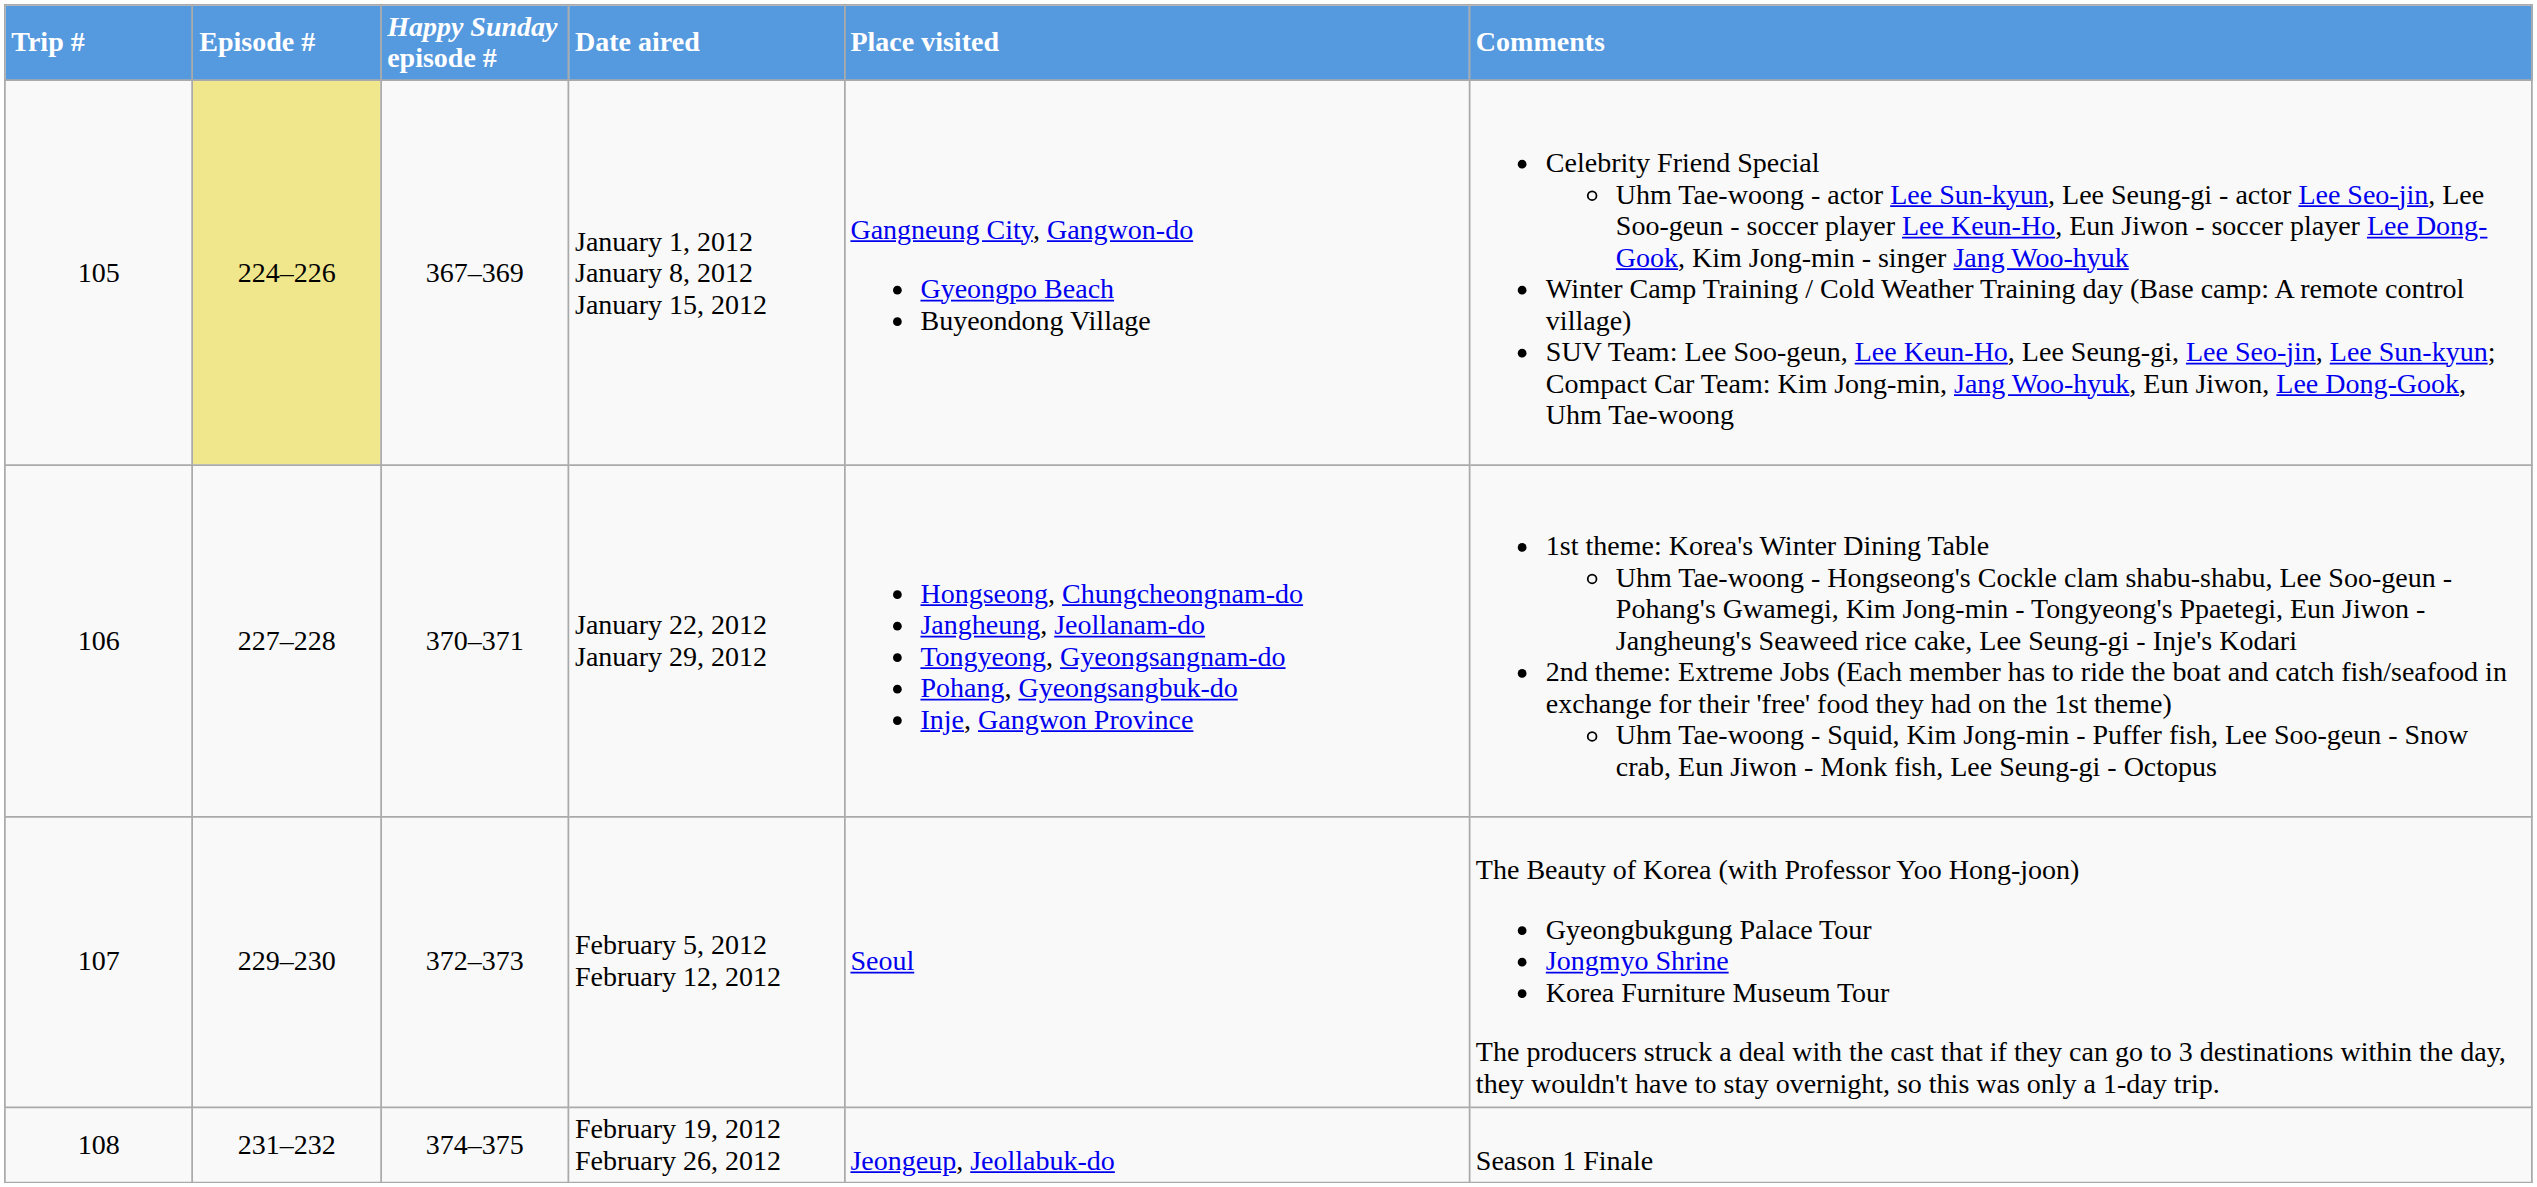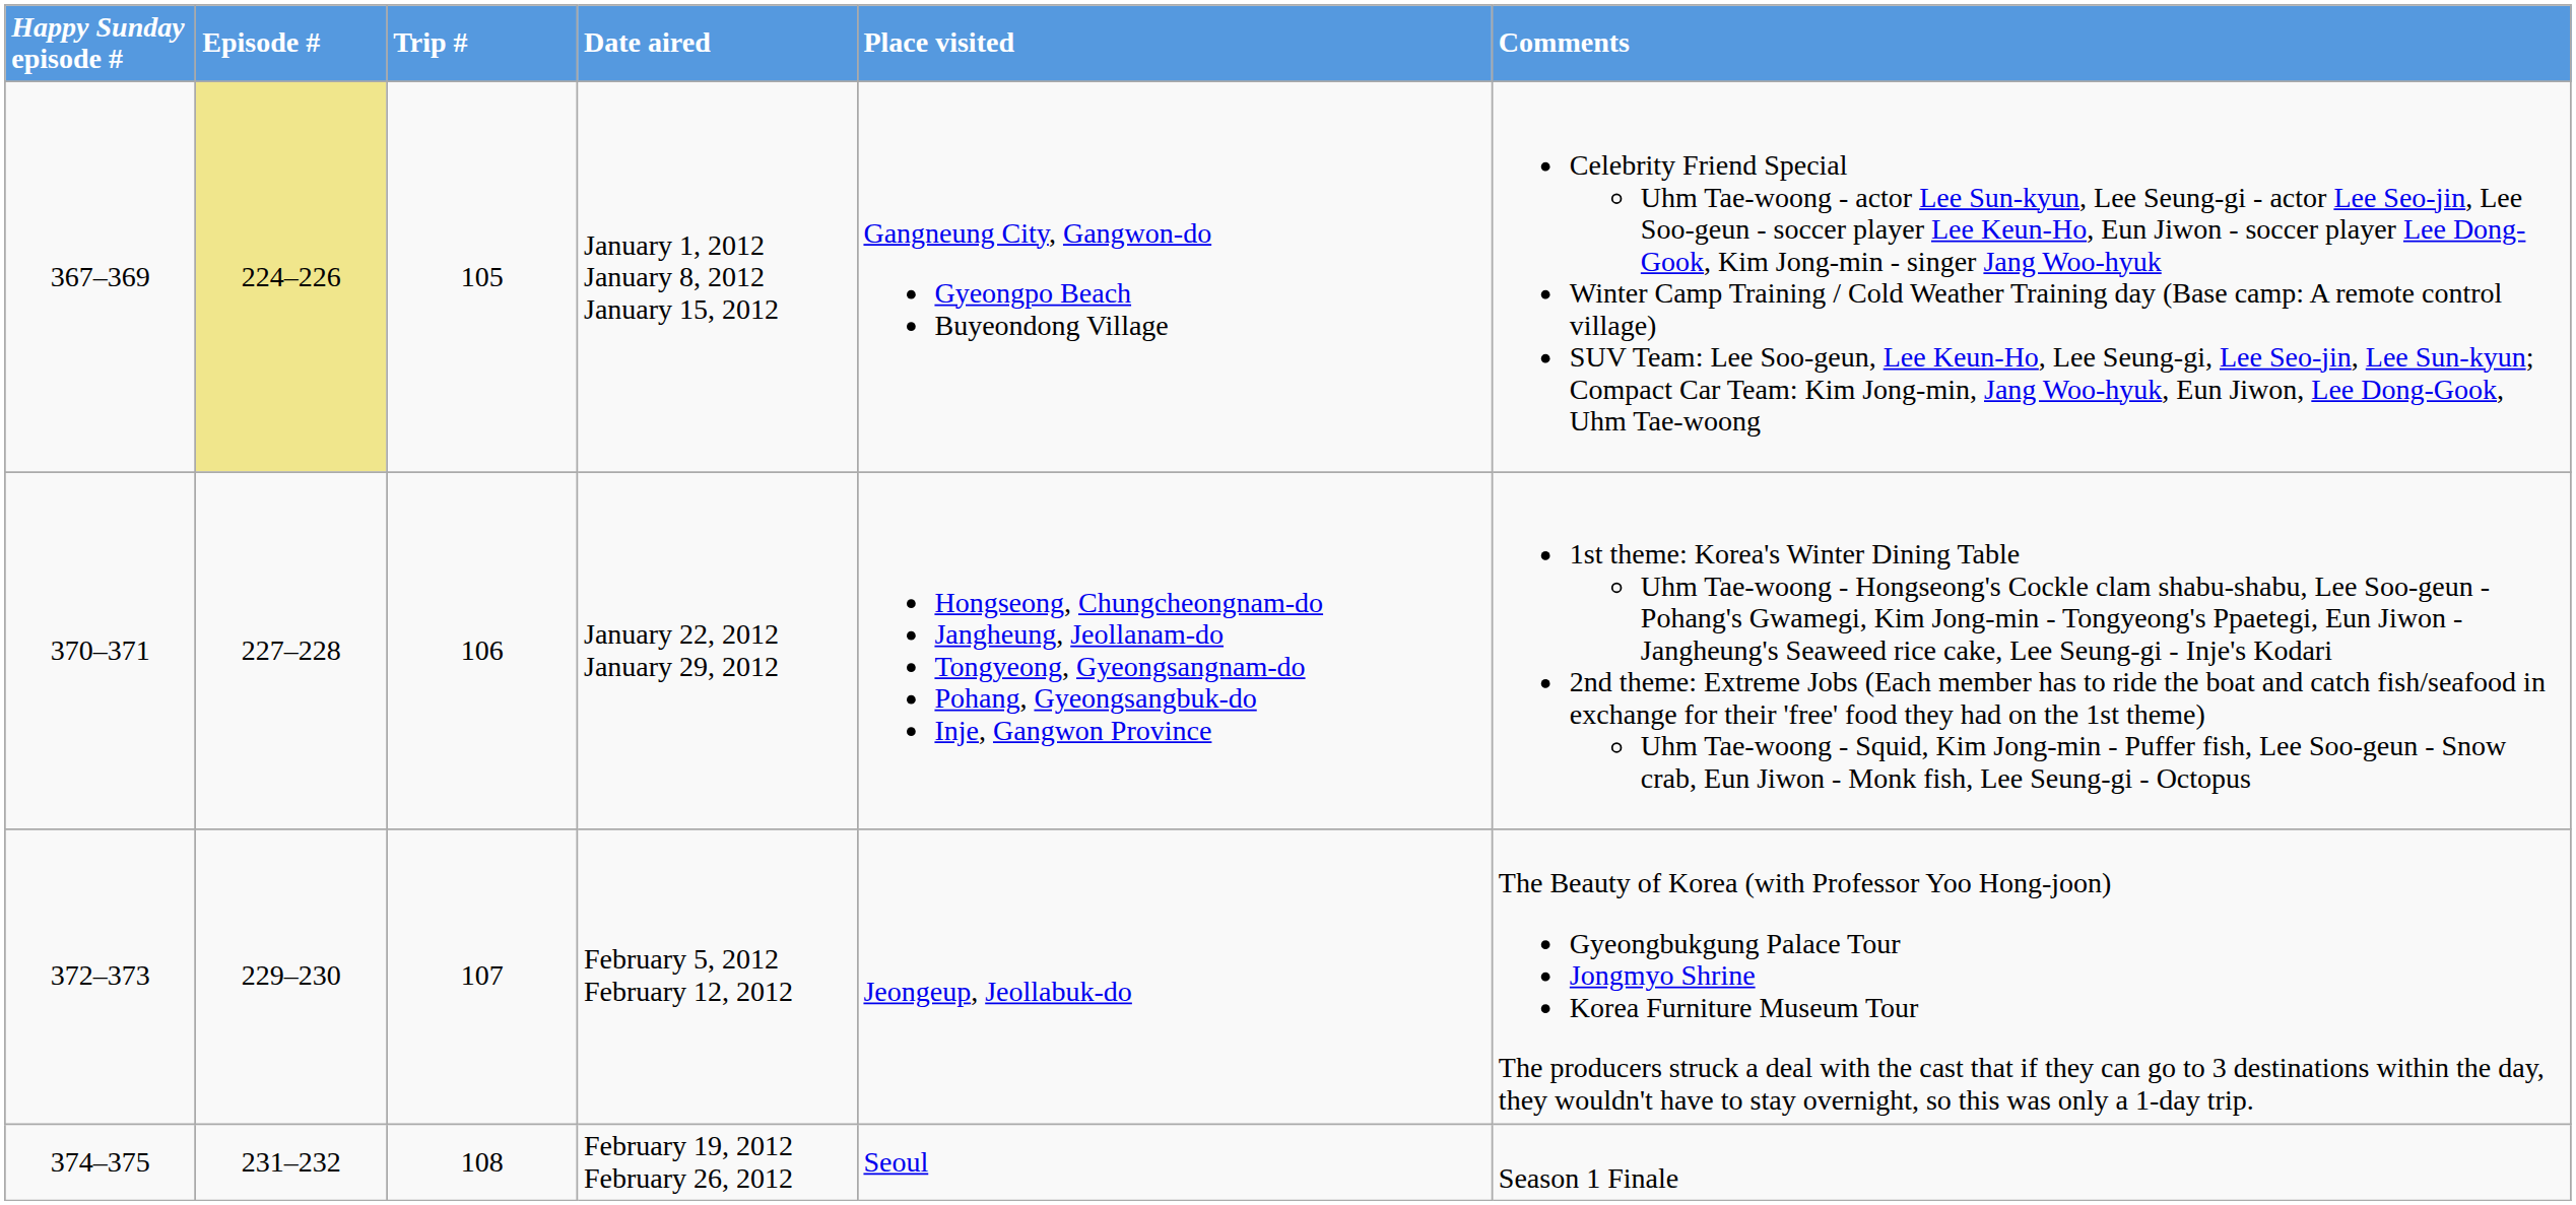columns swapped: Trip # <-> Happy Sunday episode #
February 5, 2012 February 12, 2012 | Place visited: Seoul -> Jeongeup, Jeollabuk-do
February 19, 2012 February 26, 2012 | Place visited: Jeongeup, Jeollabuk-do -> Seoul
